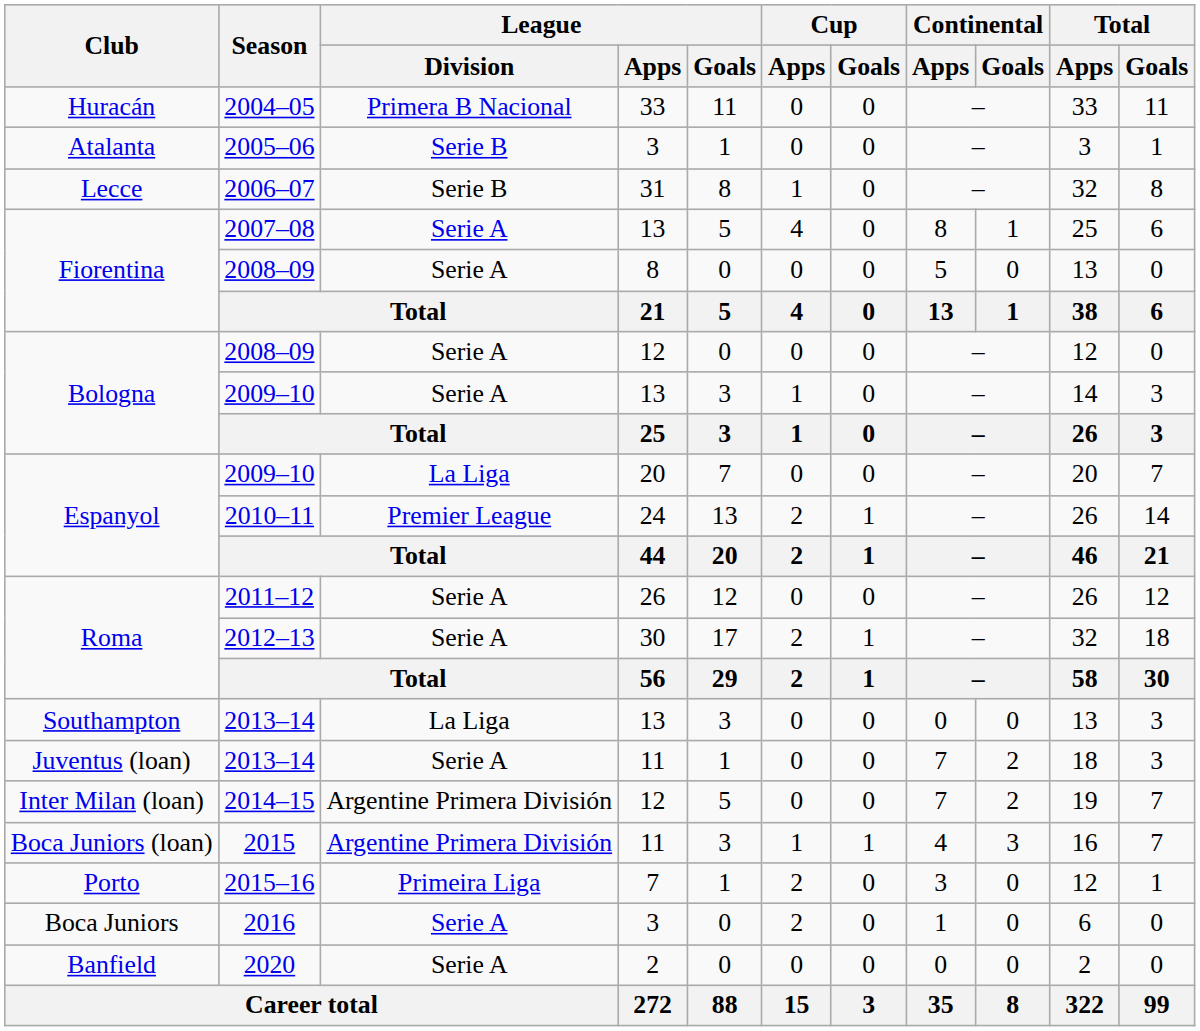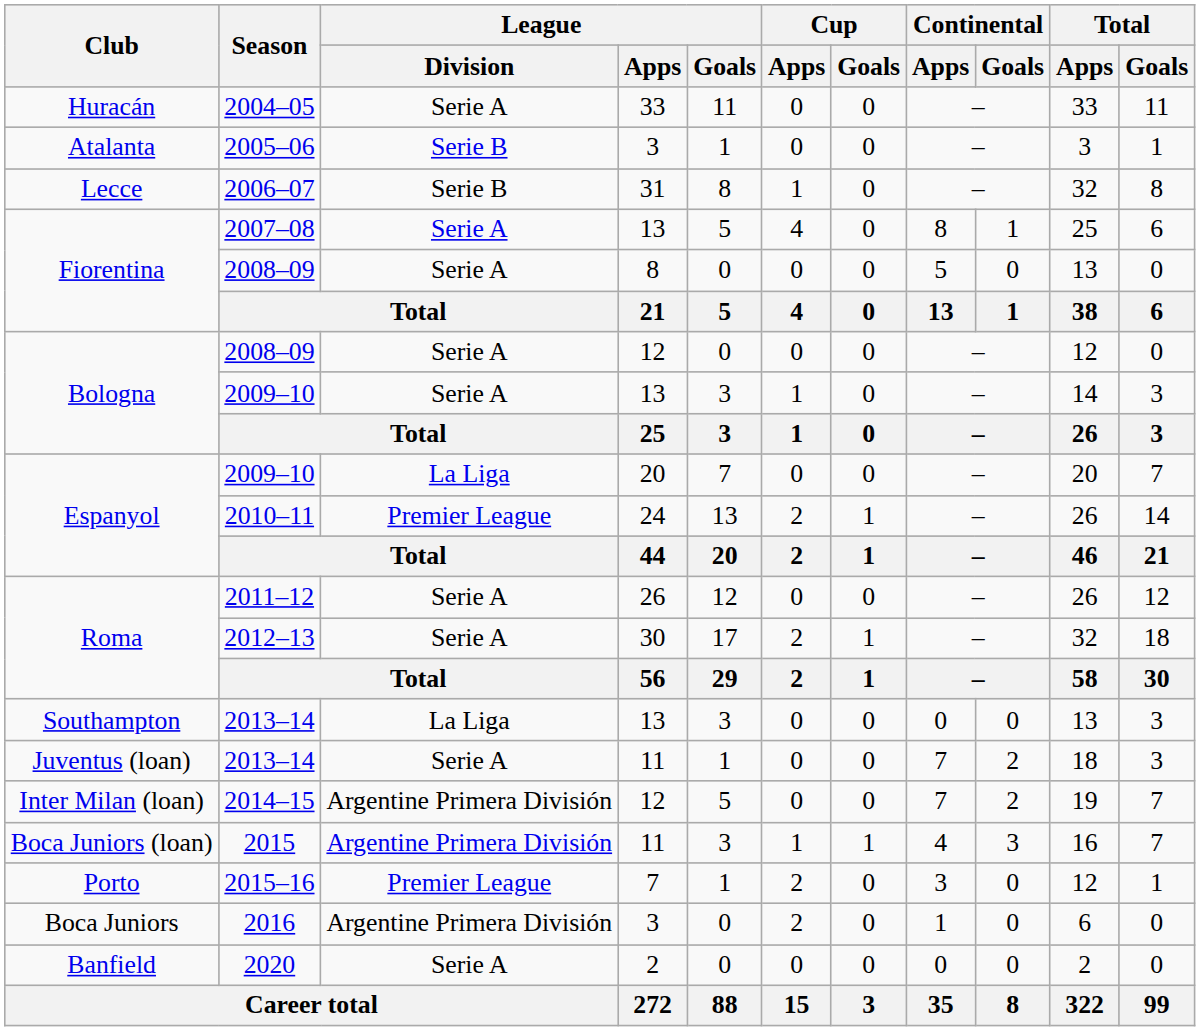2004–05 | League / Division: Primera B Nacional -> Serie A
2015–16 | League / Division: Primeira Liga -> Premier League
2016 | League / Division: Serie A -> Argentine Primera División
